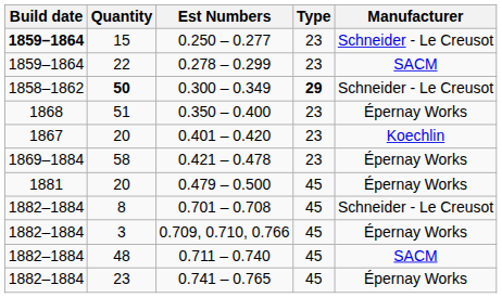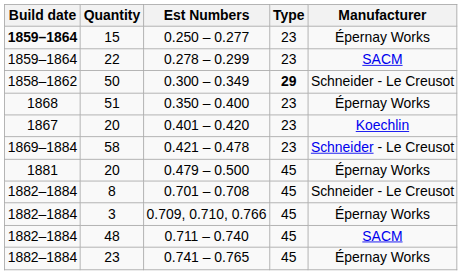0.250 – 0.277 | Manufacturer: Schneider - Le Creusot -> Épernay Works
0.300 – 0.349 | Quantity: bold -> normal
0.421 – 0.478 | Manufacturer: Épernay Works -> Schneider - Le Creusot
